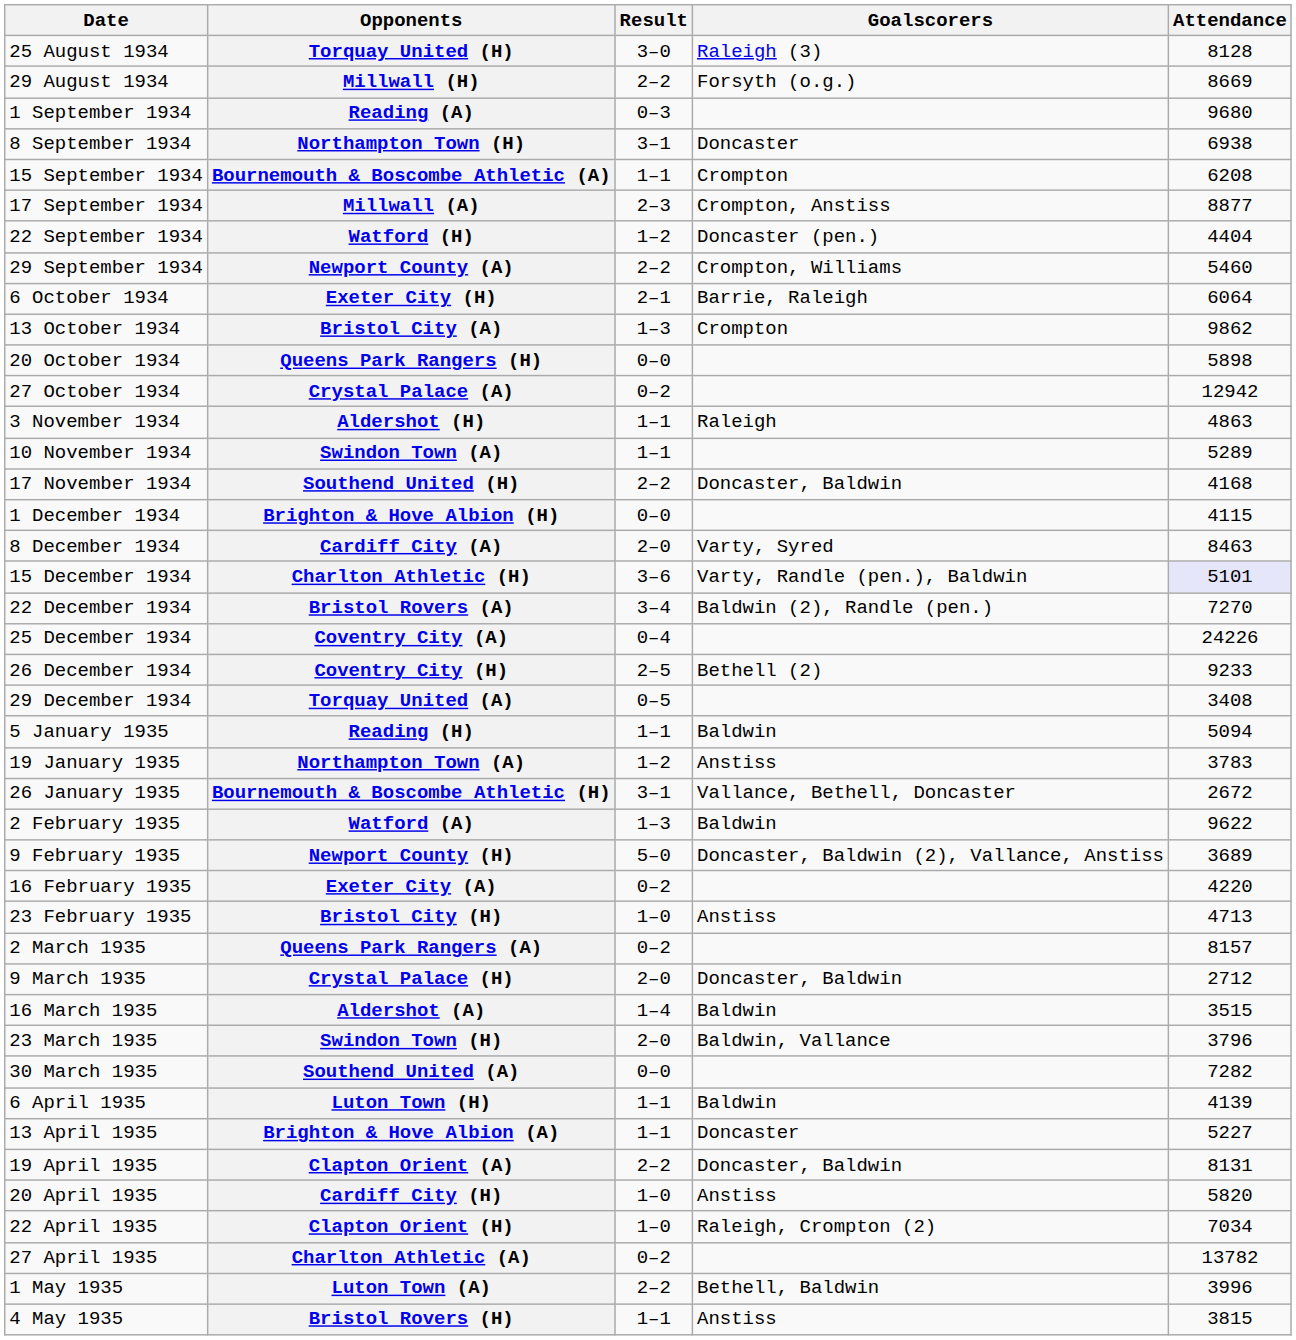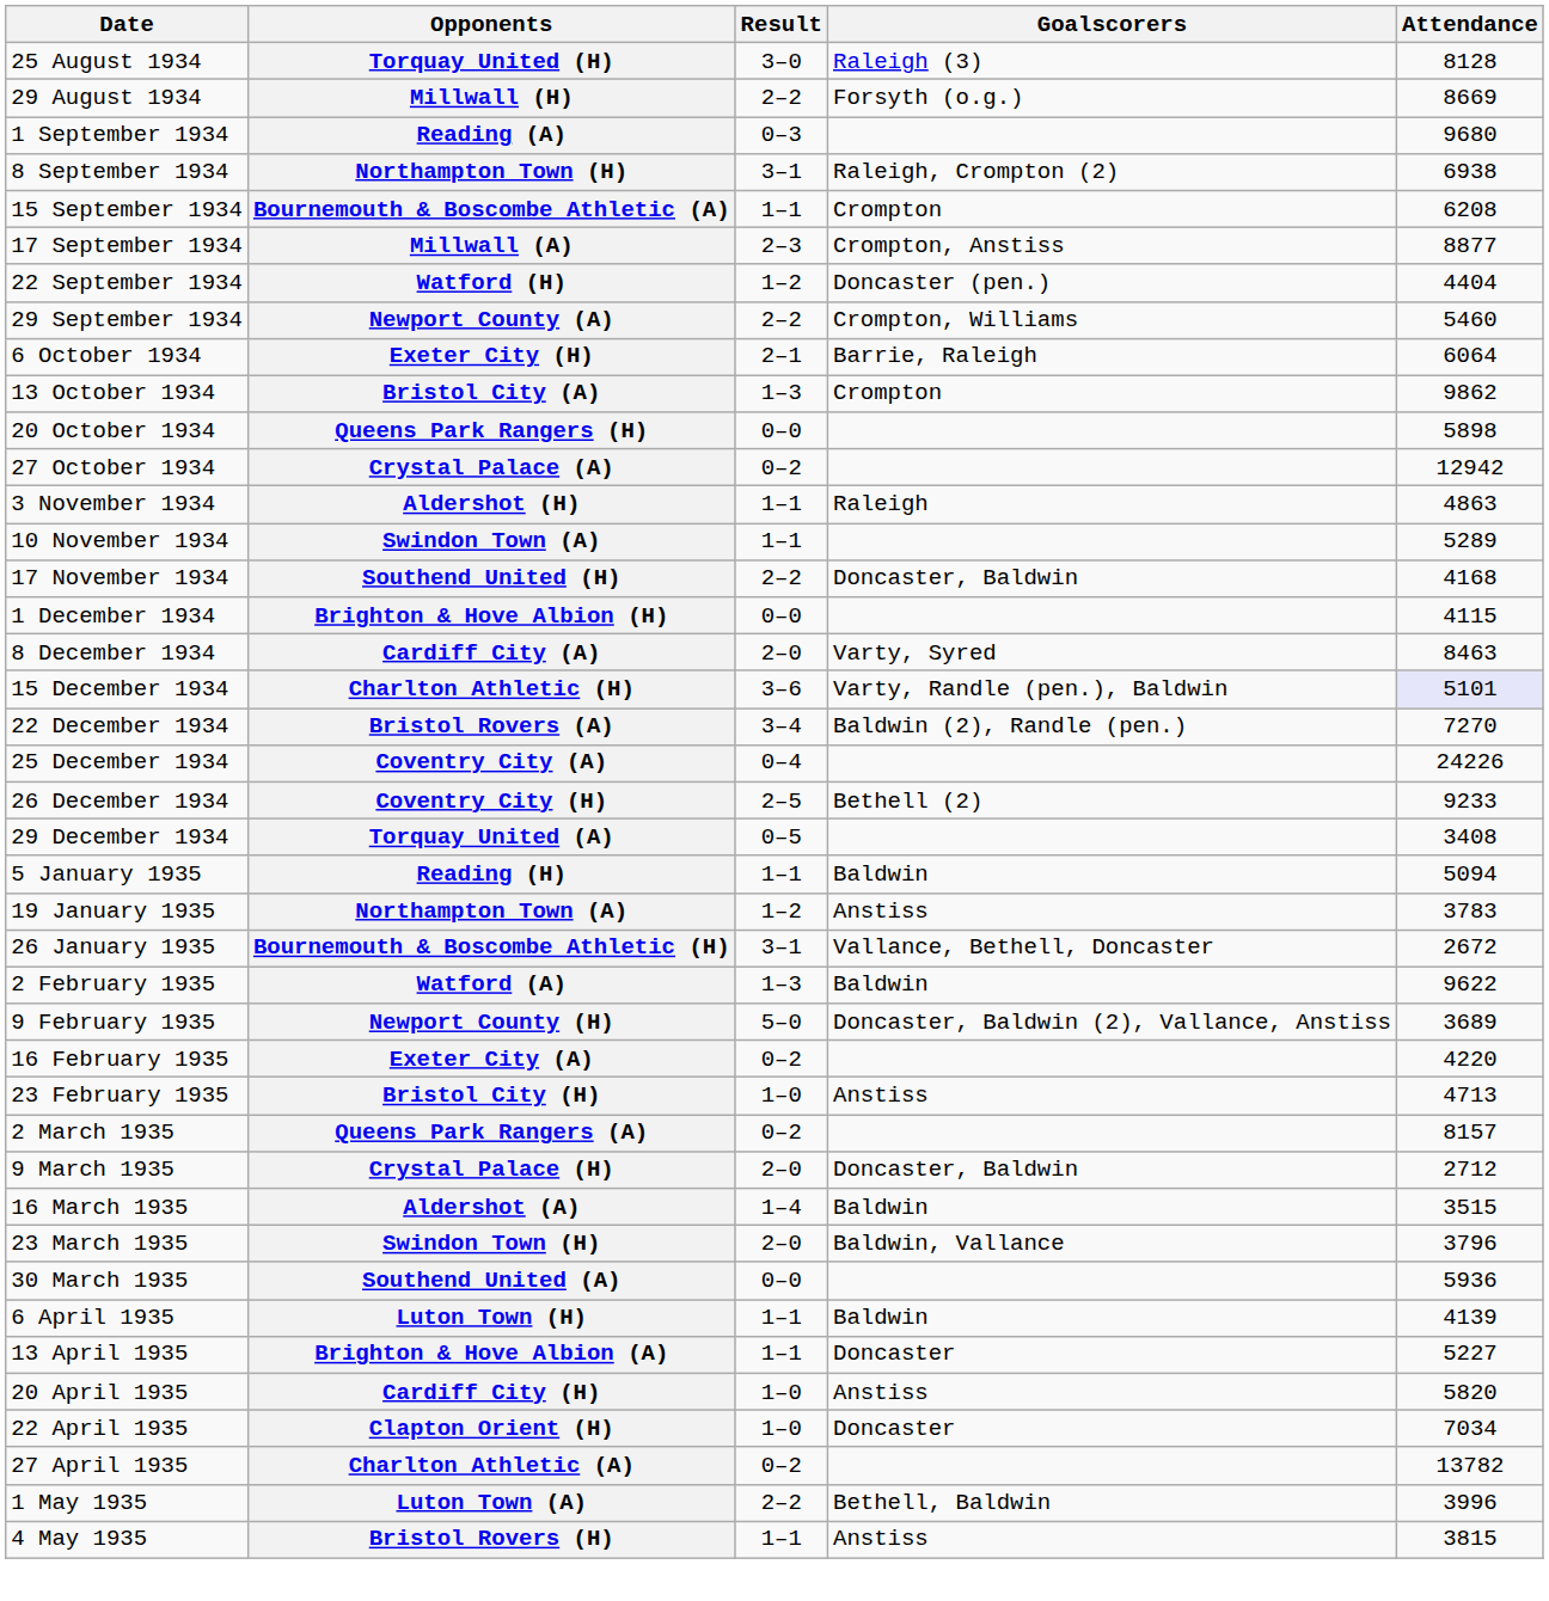Northampton Town (H) | Goalscorers: Doncaster -> Raleigh, Crompton (2)
Southend United (A) | Attendance: 7282 -> 5936
- row: 19 April 1935 | Clapton Orient (A) | 2–2 | Doncaster, Baldwin | 8131
Clapton Orient (H) | Goalscorers: Raleigh, Crompton (2) -> Doncaster
